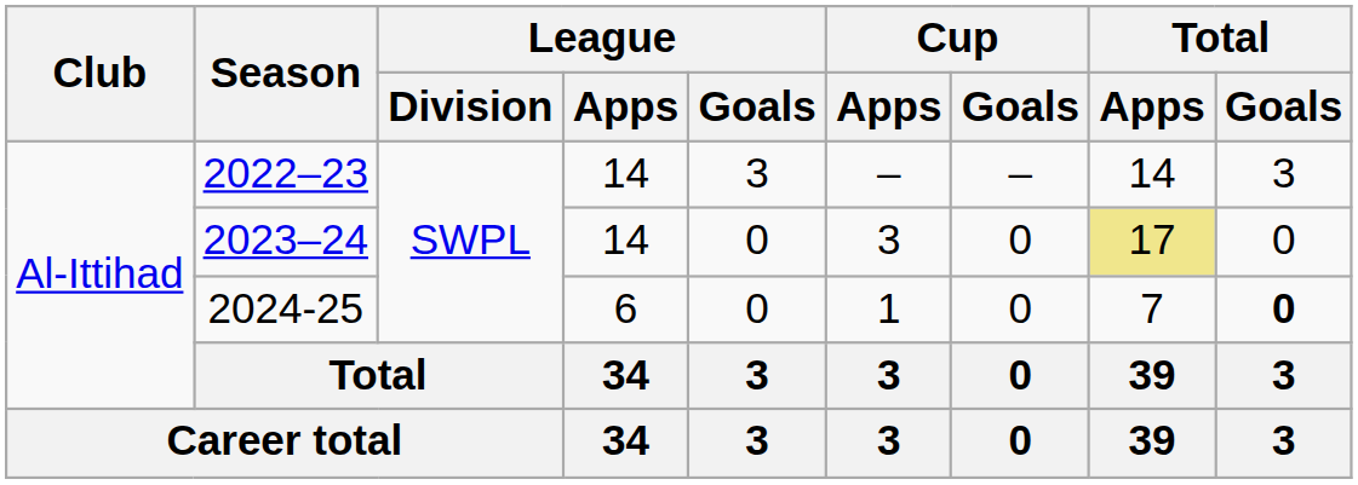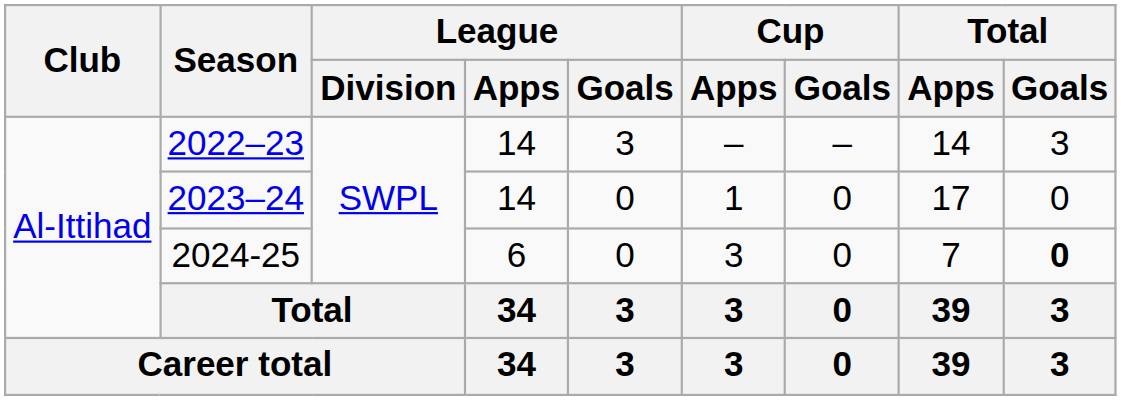2023–24 | Cup / Apps: 3 -> 1
2023–24 | Total / Apps: khaki background -> no background
2024-25 | Cup / Apps: 1 -> 3
